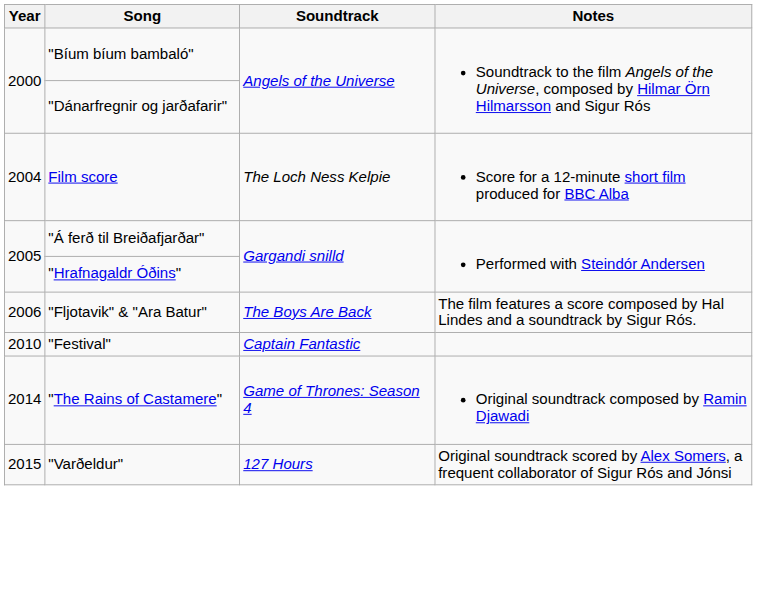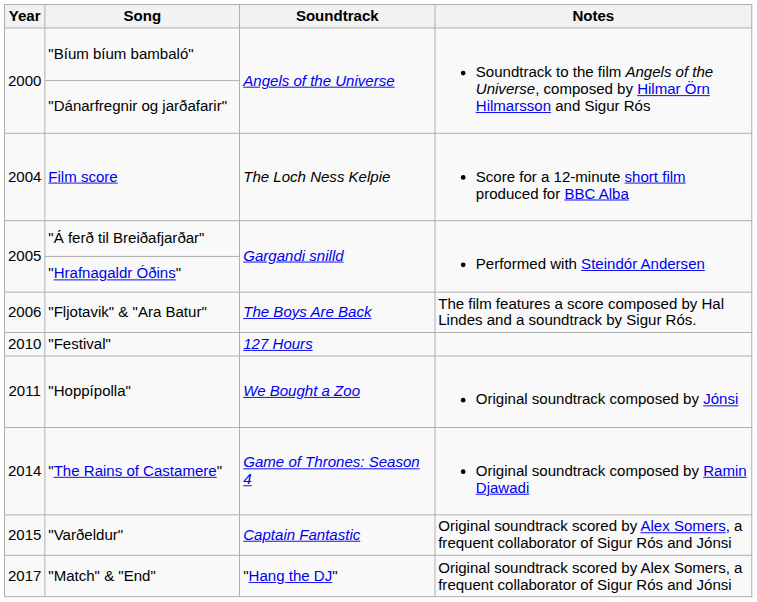"Festival" | Soundtrack: Captain Fantastic -> 127 Hours
+ row: 2011 | "Hoppípolla" | We Bought a Zoo | Original soundtrack composed by Jónsi
"Varðeldur" | Soundtrack: 127 Hours -> Captain Fantastic
+ row: 2017 | "Match" & "End" | "Hang the DJ" | Original soundtrack scored by Alex Somers, a frequent collaborator of Sigur Rós and Jónsi
